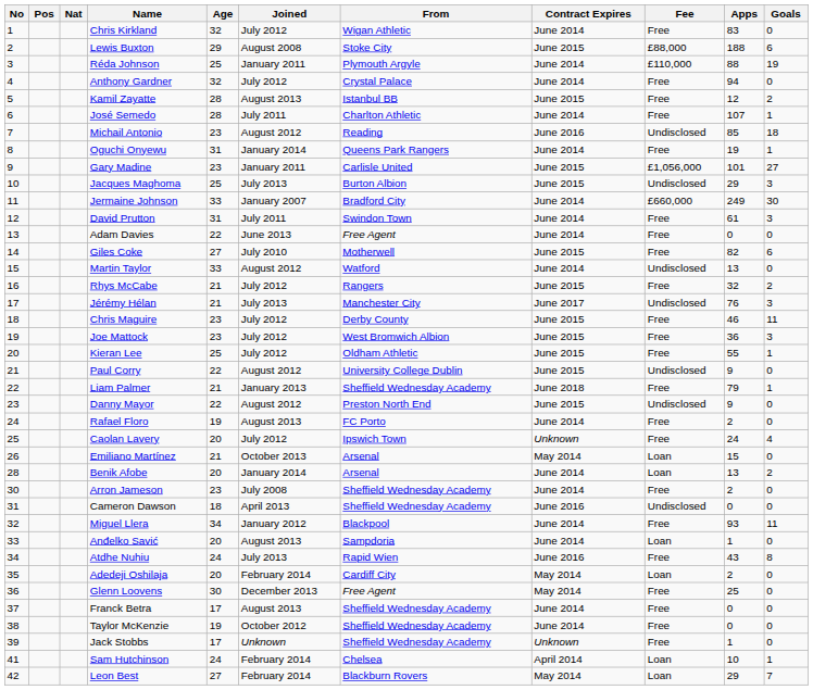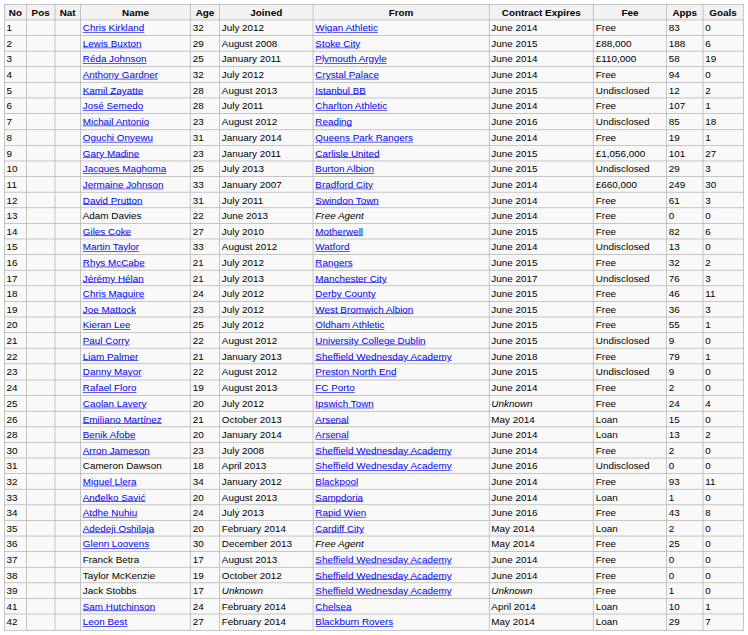Réda Johnson | Apps: 88 -> 58
Kamil Zayatte | Fee: Free -> Undisclosed
Chris Maguire | Age: 23 -> 24
